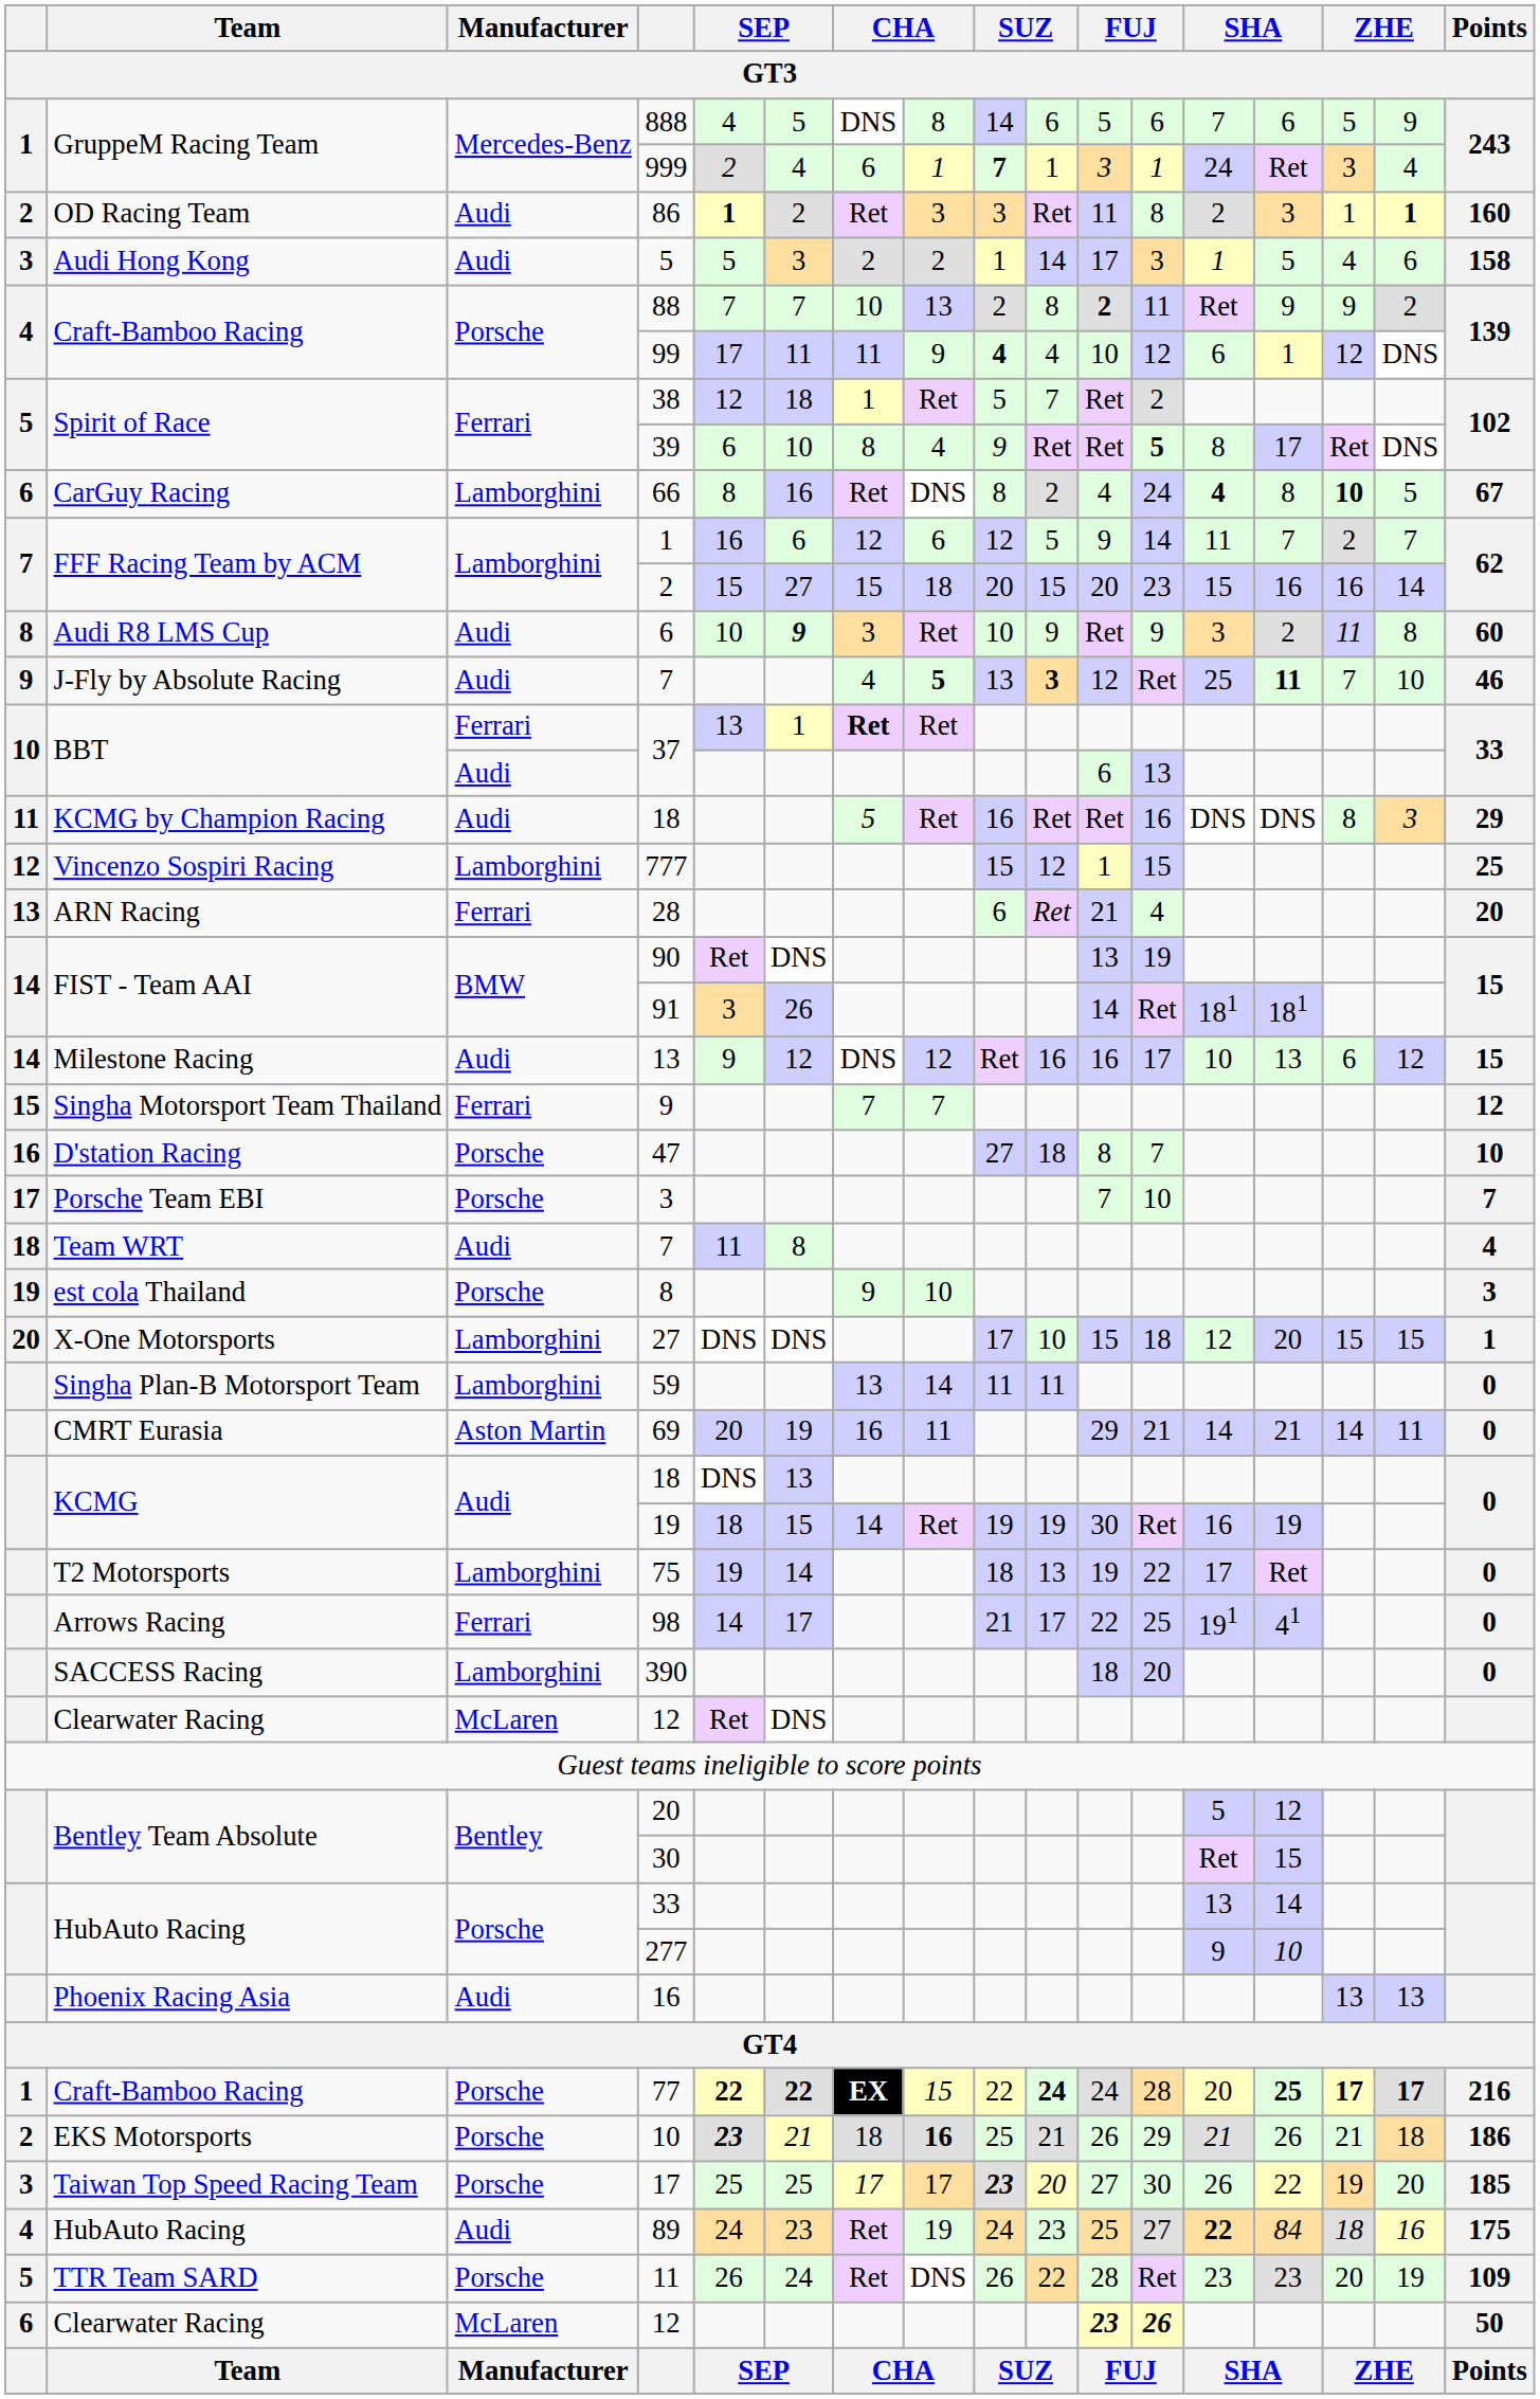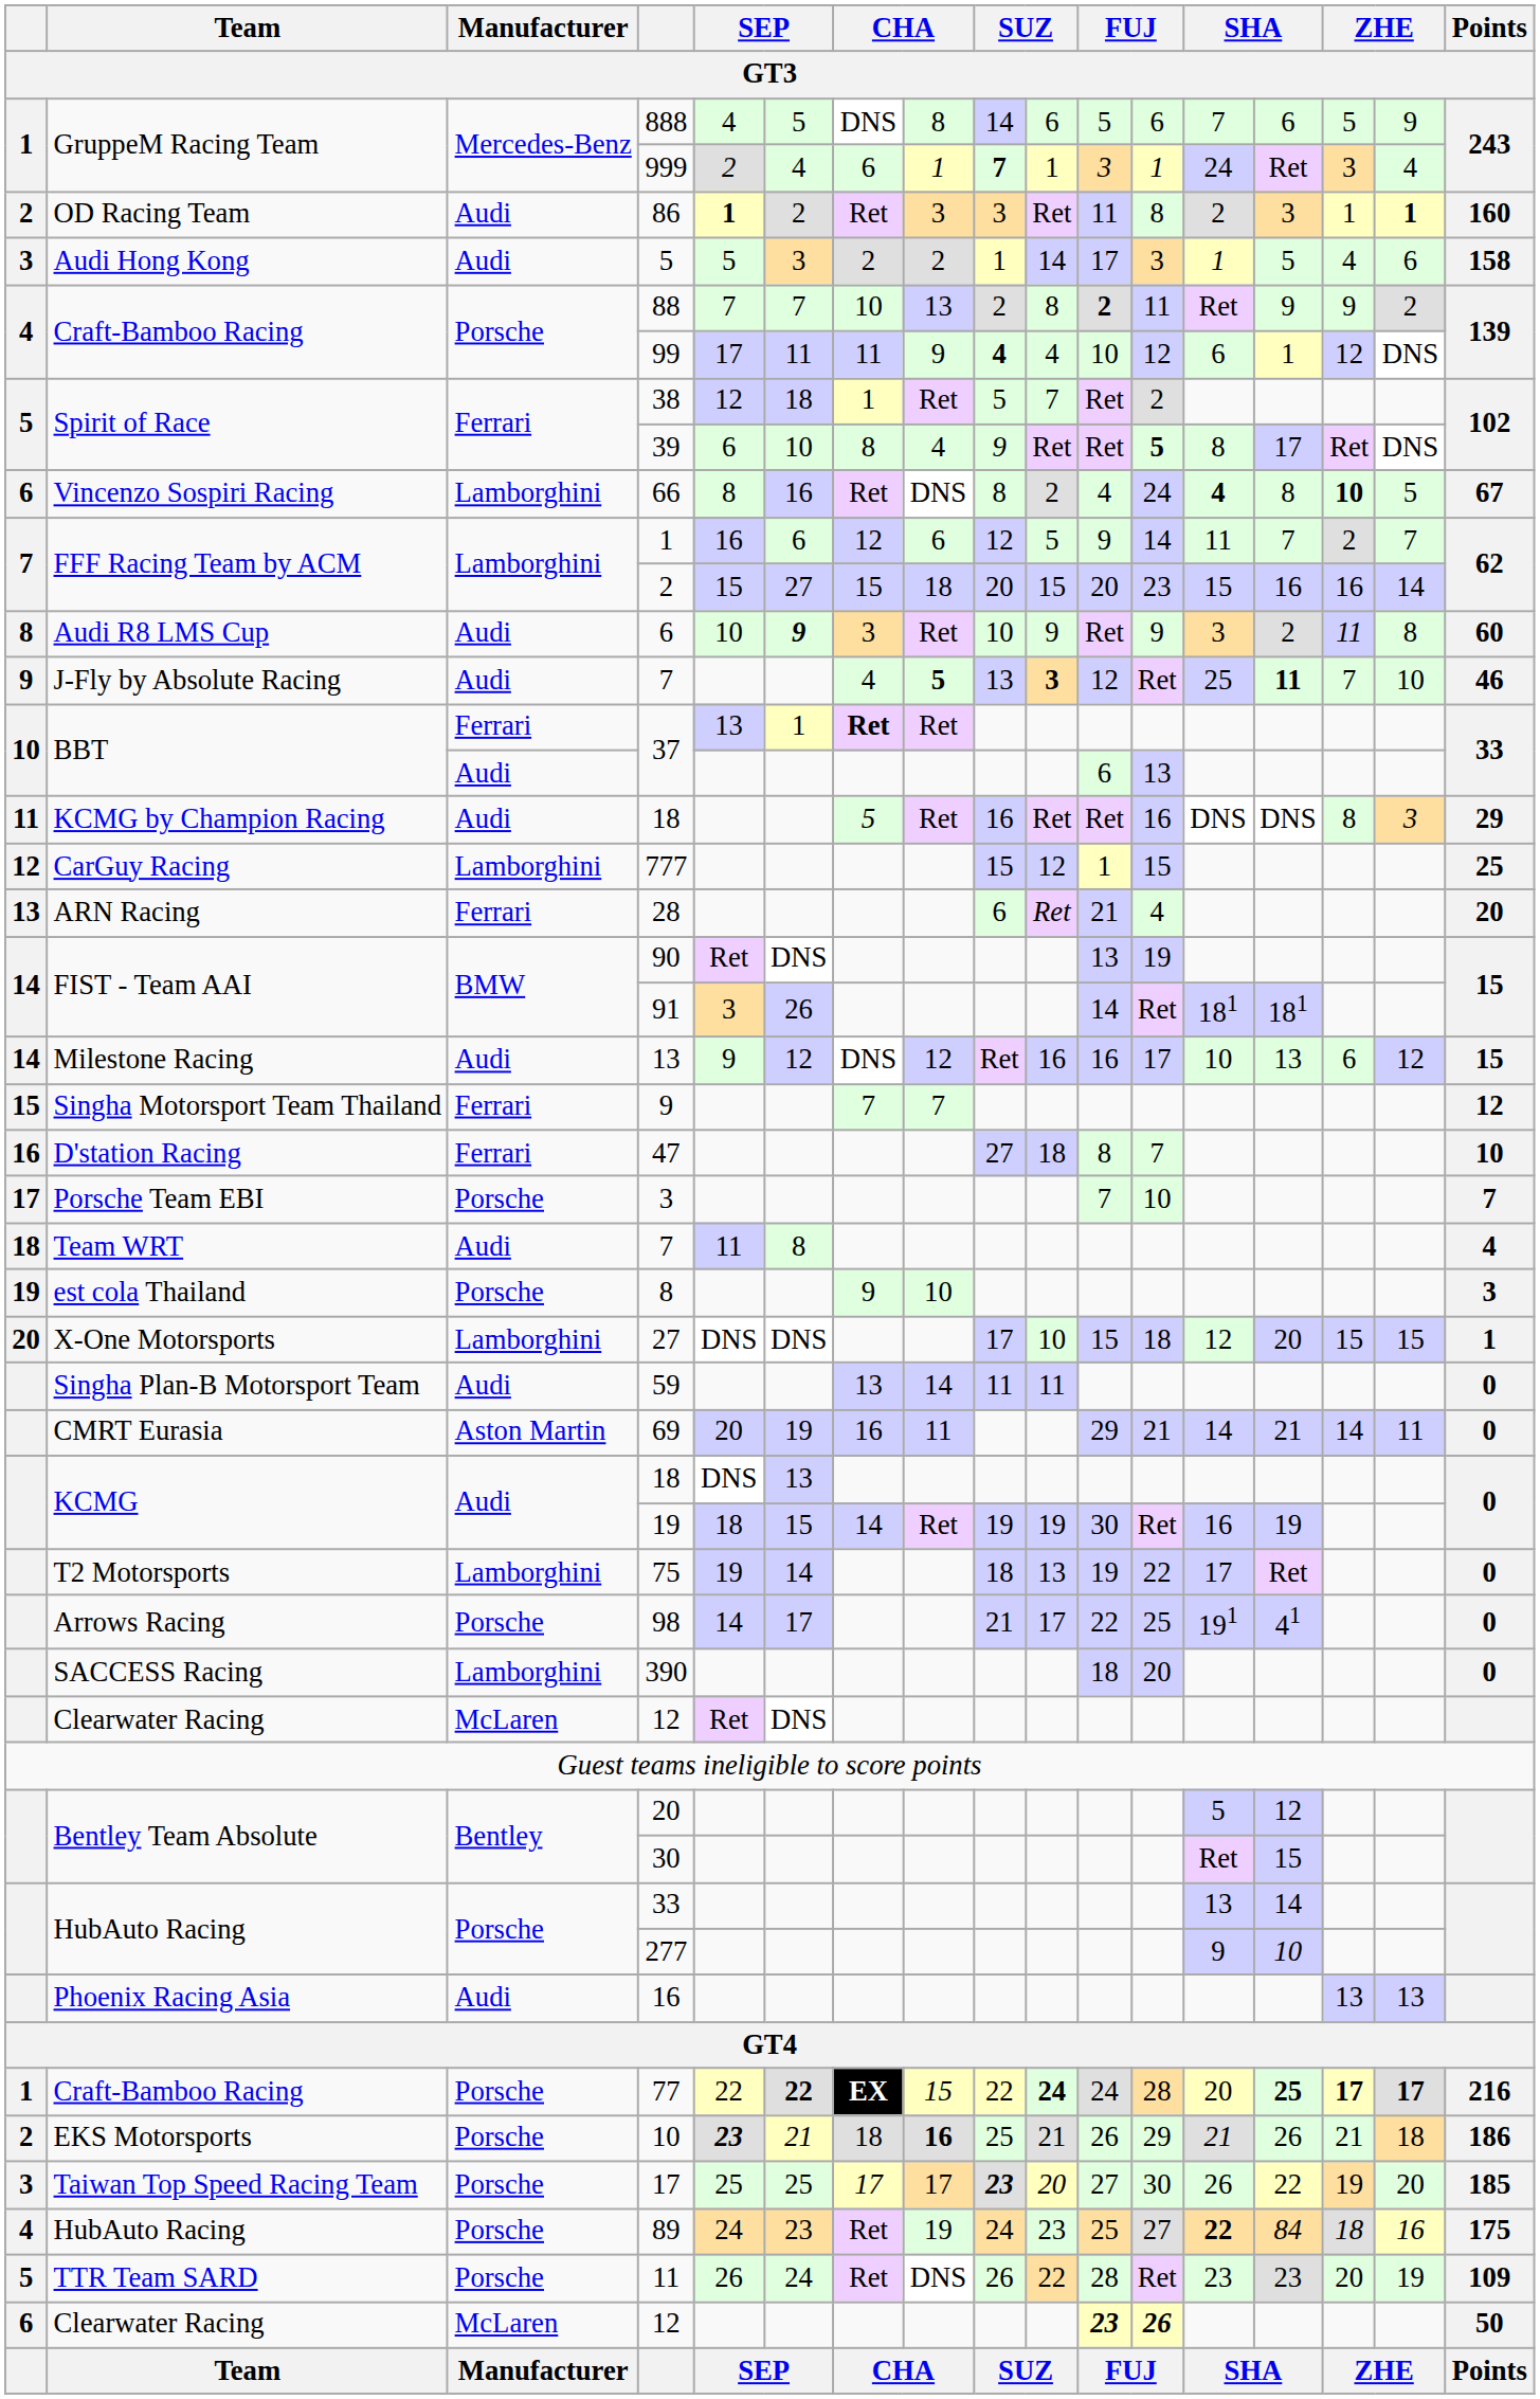66 | Team: CarGuy Racing -> Vincenzo Sospiri Racing
777 | Team: Vincenzo Sospiri Racing -> CarGuy Racing
47 | Manufacturer: Porsche -> Ferrari
59 | Manufacturer: Lamborghini -> Audi
98 | Manufacturer: Ferrari -> Porsche
77 | column 5: bold -> normal
89 | Manufacturer: Audi -> Porsche
